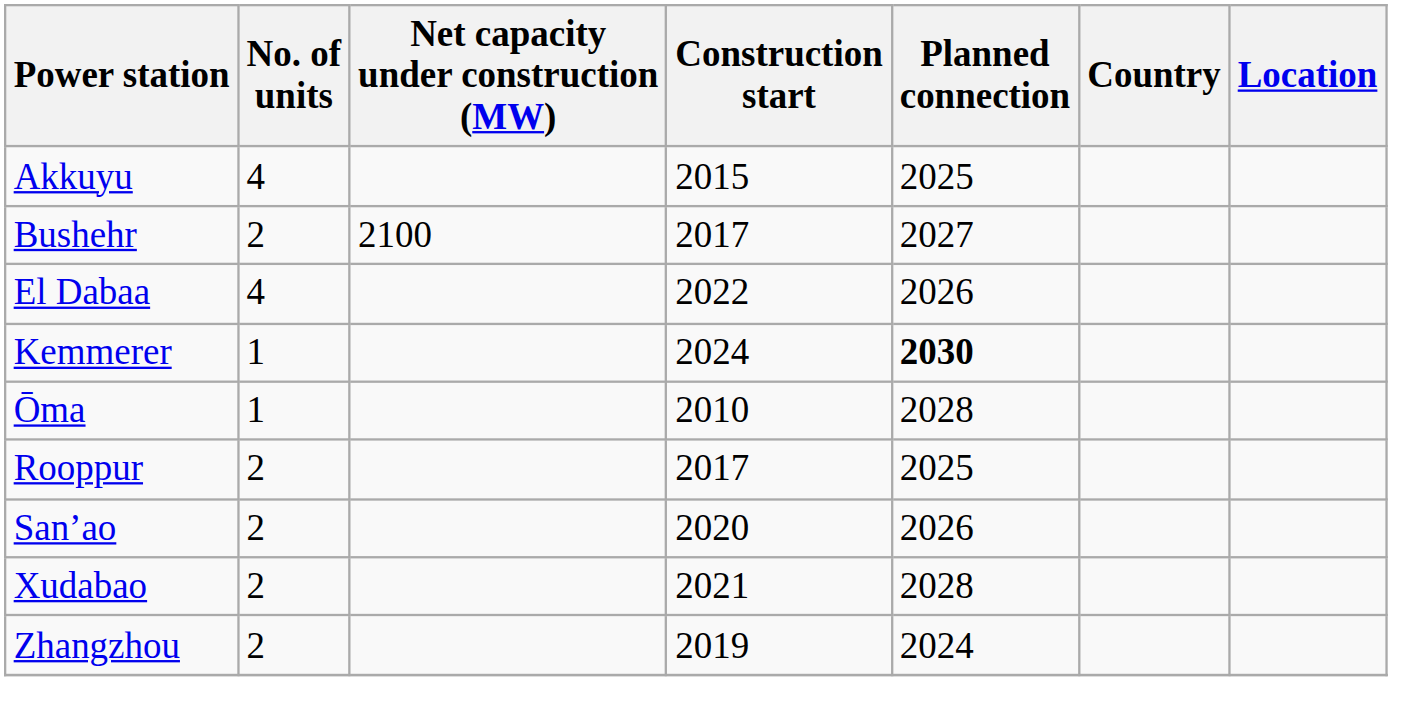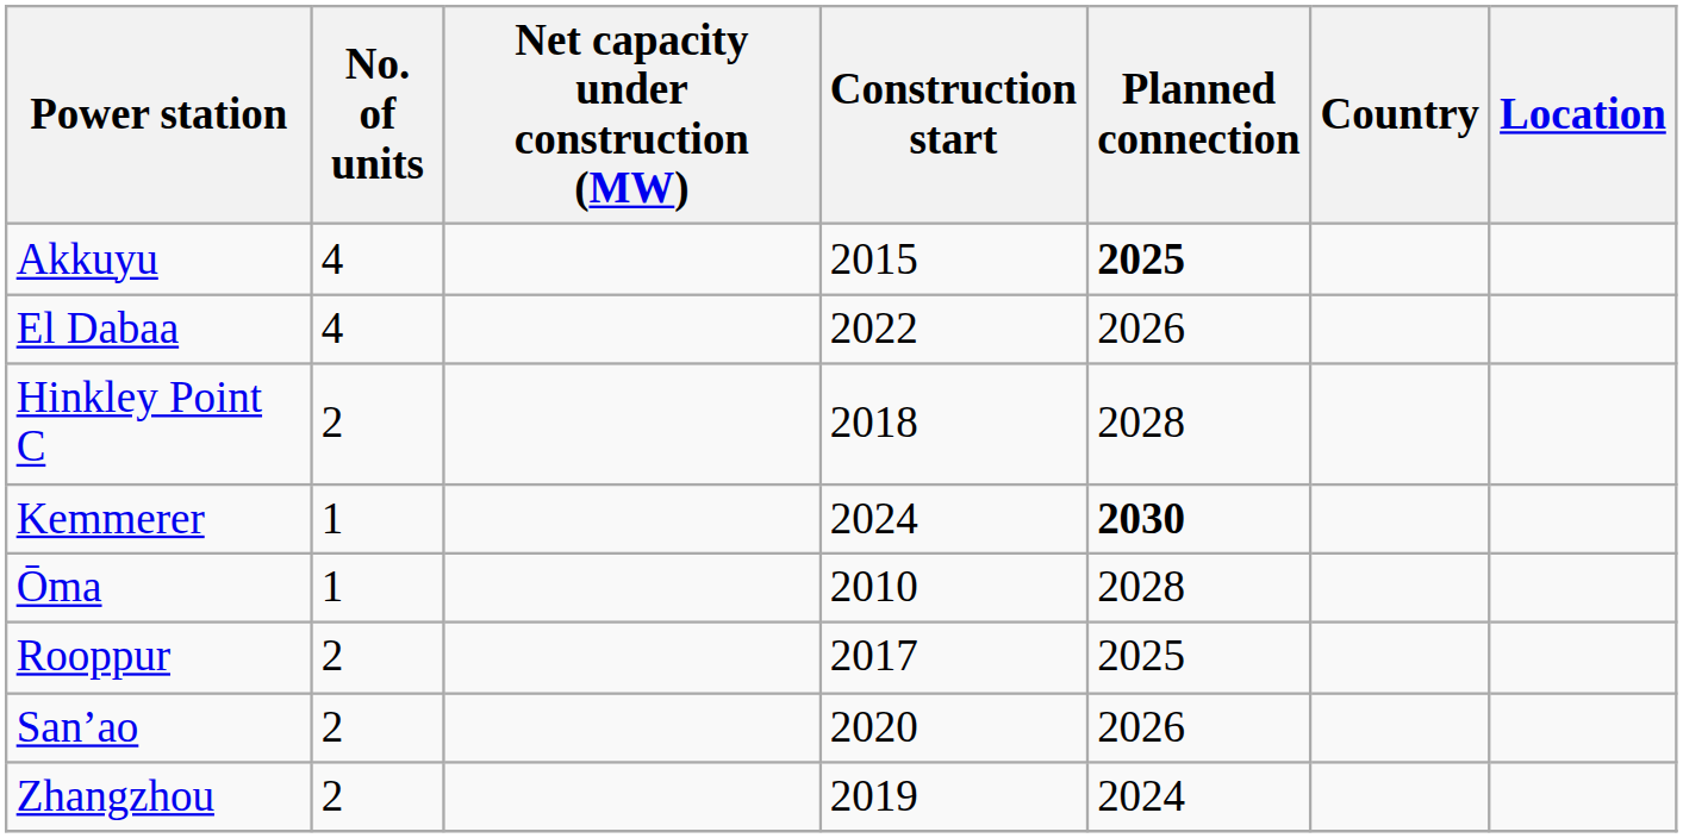Akkuyu | Planned connection: normal -> bold
- row: Bushehr | 2 | 2100 | 2017 | 2027
+ row: Hinkley Point C | 2 | 2018 | 2028
- row: Xudabao | 2 | 2021 | 2028
